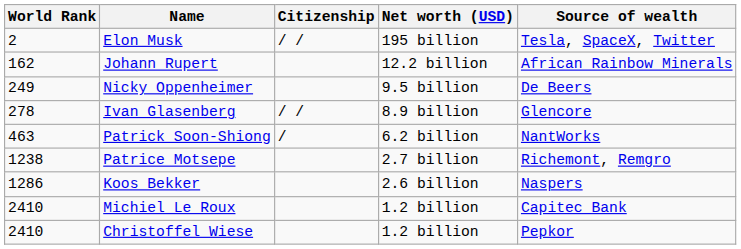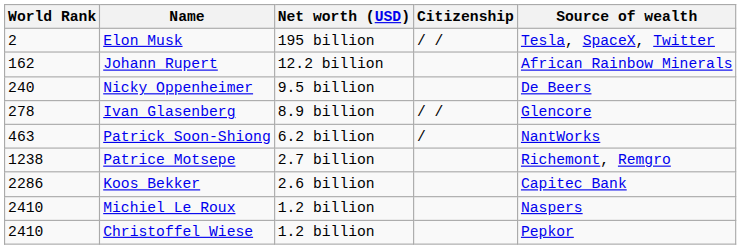columns swapped: Citizenship <-> Net worth (USD)
Nicky Oppenheimer | World Rank: 249 -> 240
Koos Bekker | World Rank: 1286 -> 2286
Koos Bekker | Source of wealth: Naspers -> Capitec Bank
Michiel Le Roux | Source of wealth: Capitec Bank -> Naspers
